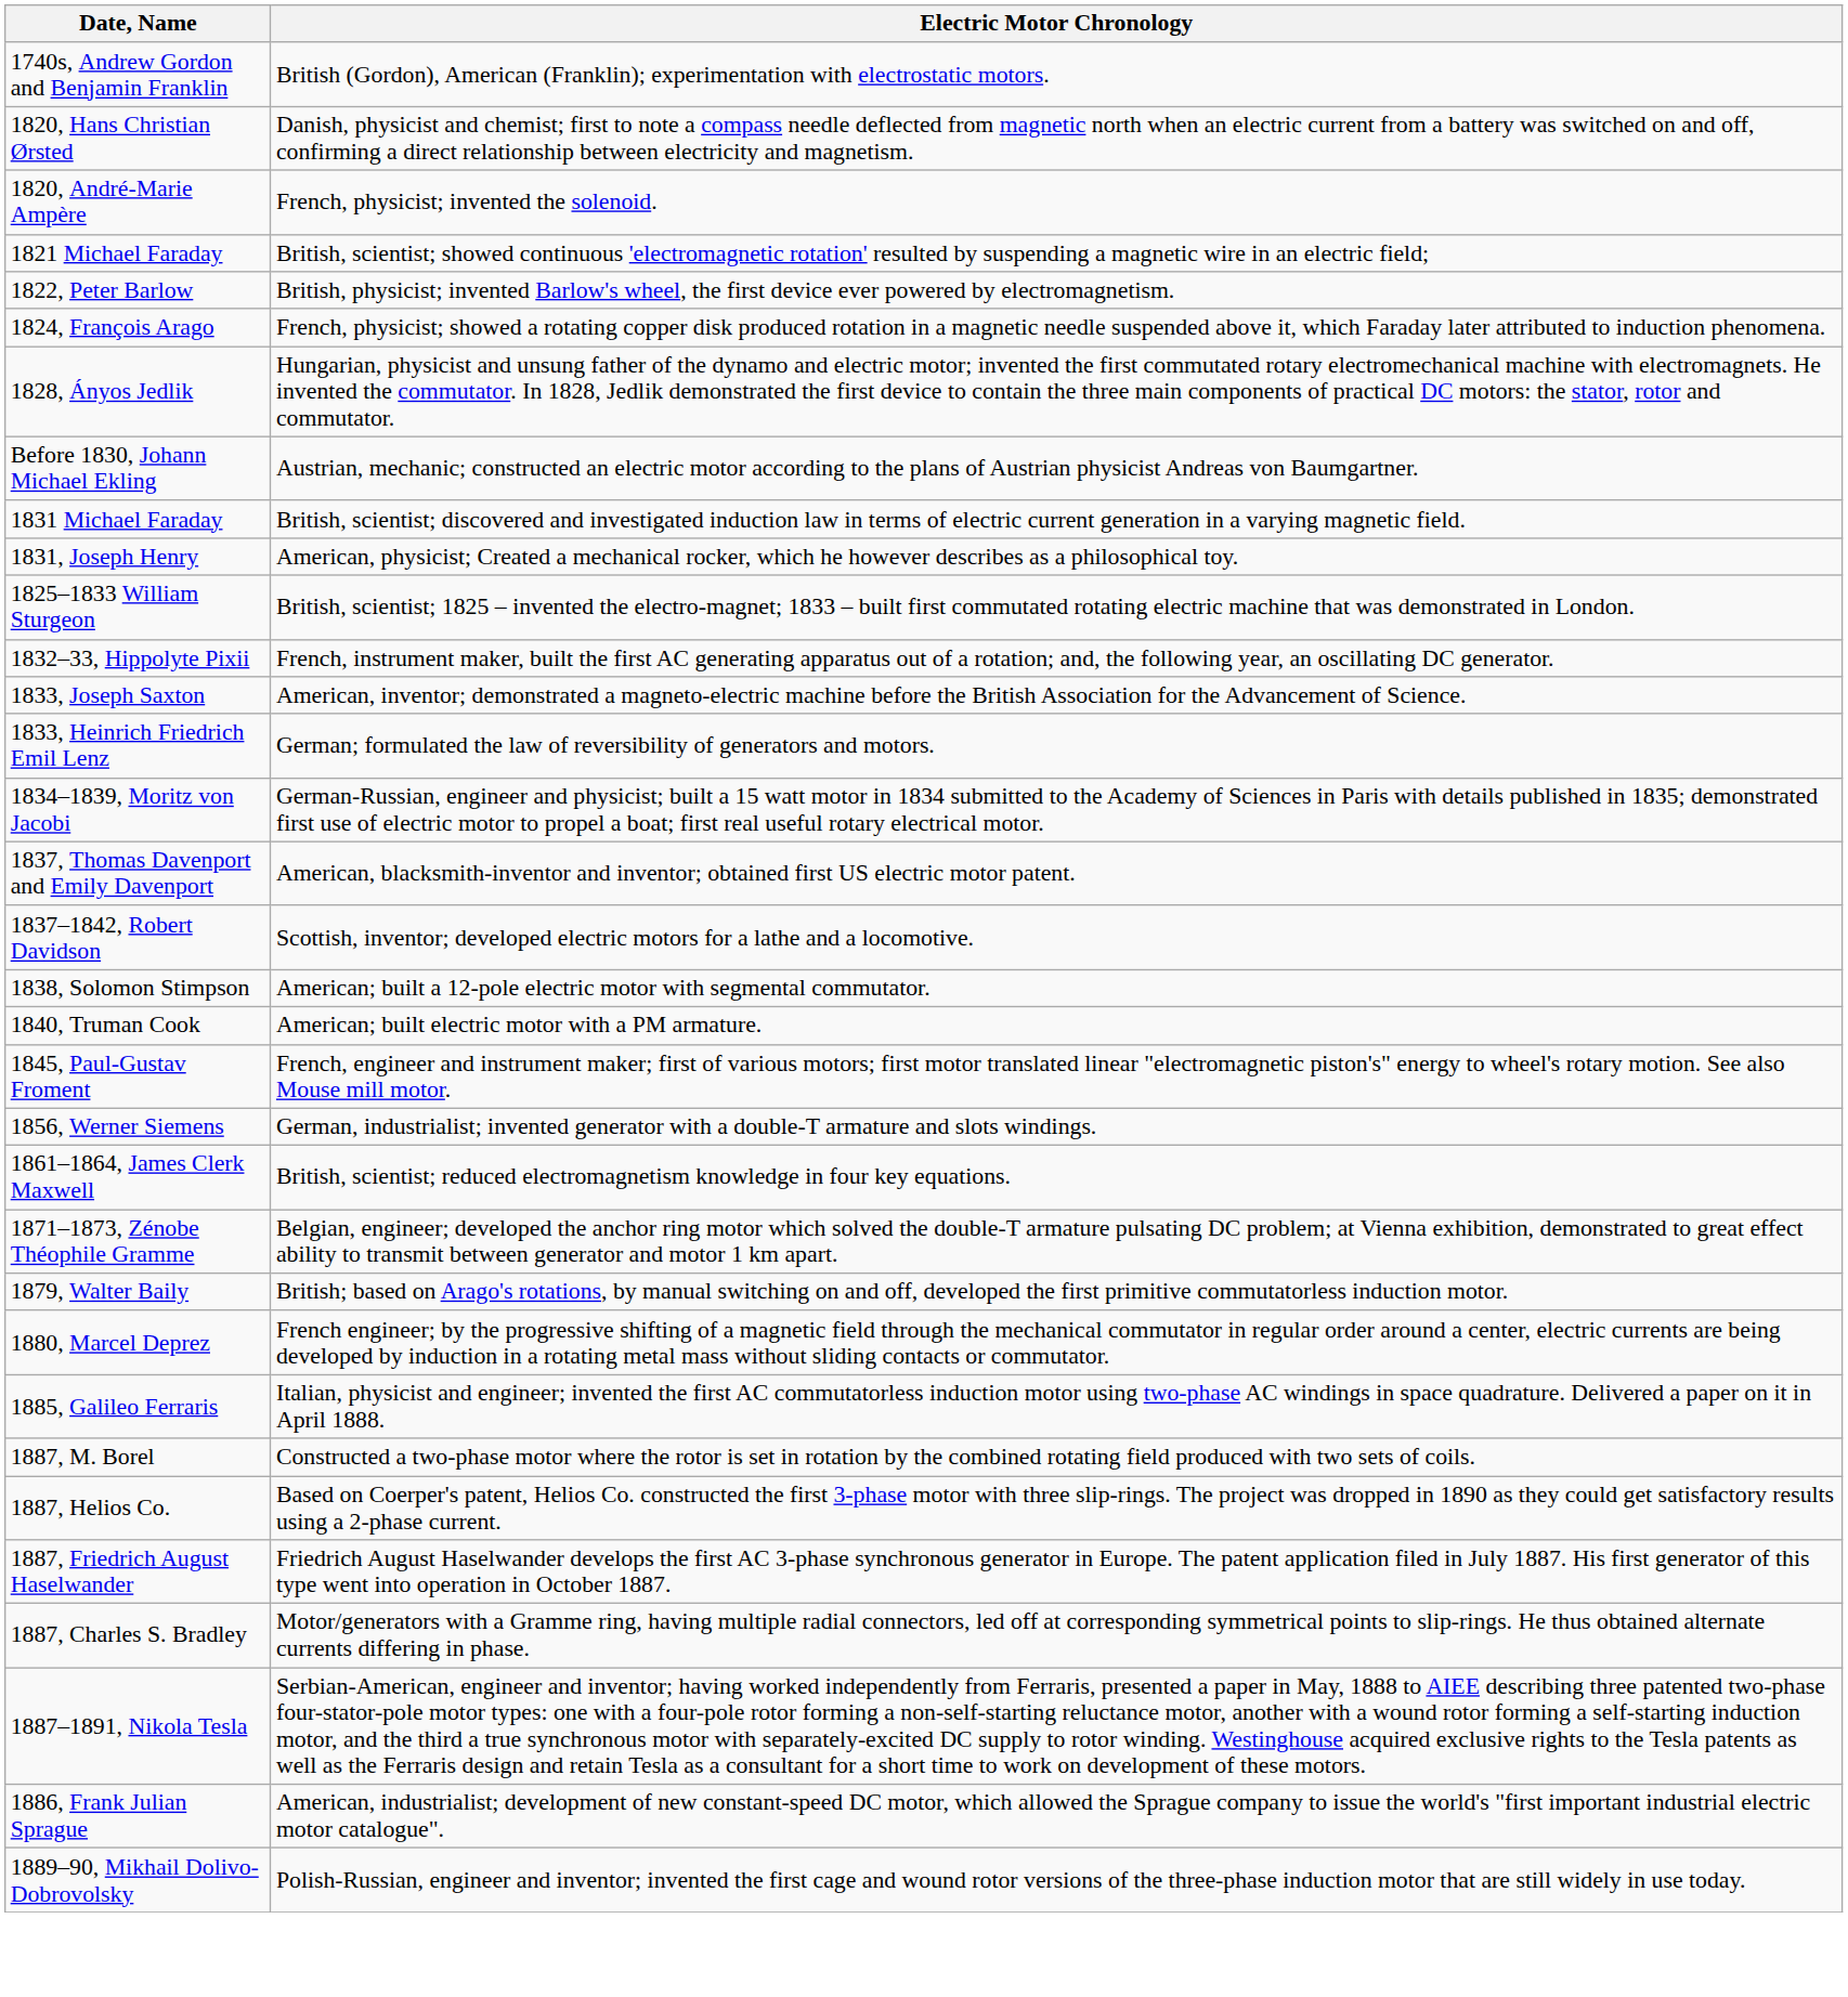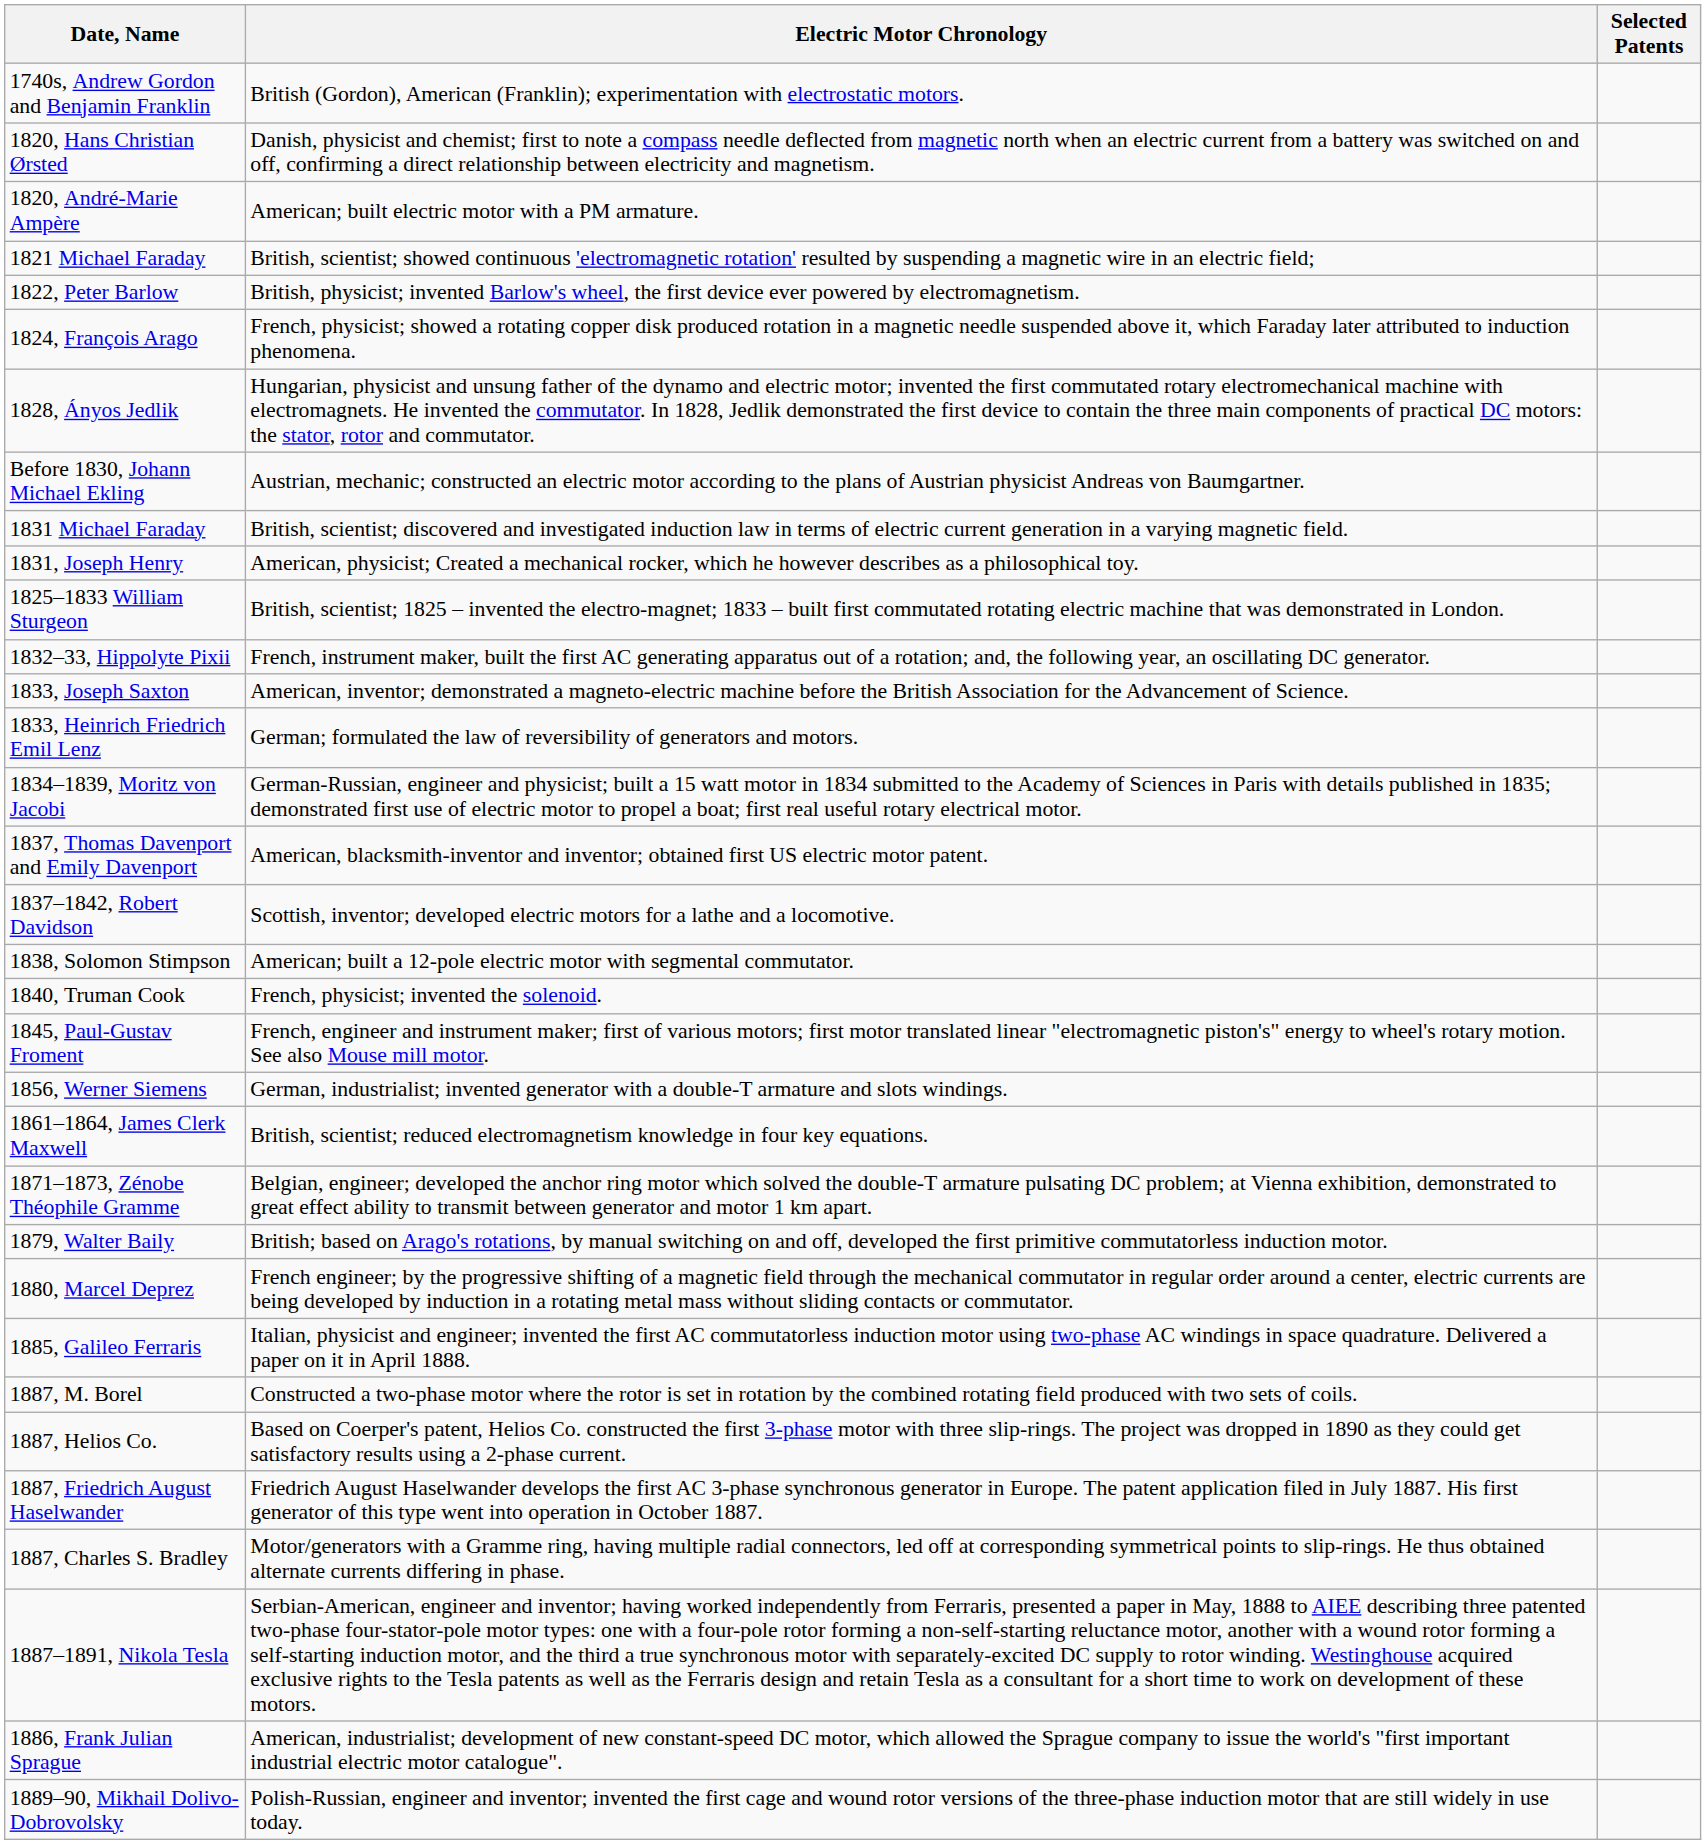+ column: Selected Patents
1820, André-Marie Ampère | Electric Motor Chronology: French, physicist; invented the solenoid. -> American; built electric motor with a PM armature.
1840, Truman Cook | Electric Motor Chronology: American; built electric motor with a PM armature. -> French, physicist; invented the solenoid.
